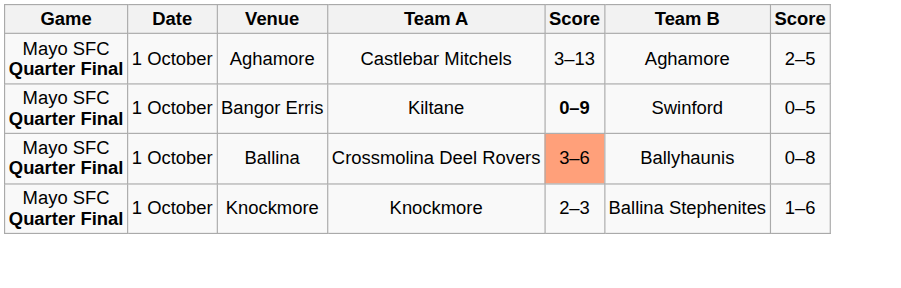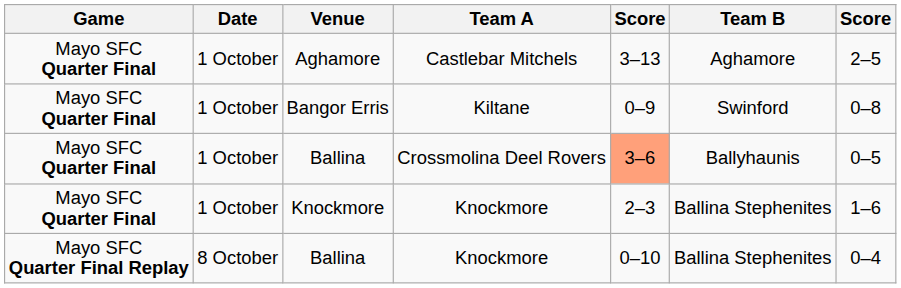Bangor Erris | column 5: bold -> normal
Bangor Erris | column 7: 0–5 -> 0–8
Ballina / Crossmolina Deel Rovers | column 7: 0–8 -> 0–5
+ row: Mayo SFC Quarter Final Replay | 8 October | Ballina | Knockmore | 0–10 | Ballina Stephenites | 0–4
